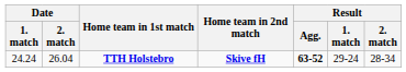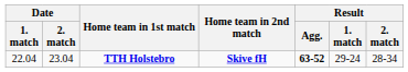TTH Holstebro | Date / 1. match: 24.24 -> 22.04
TTH Holstebro | Date / 2. match: 26.04 -> 23.04
